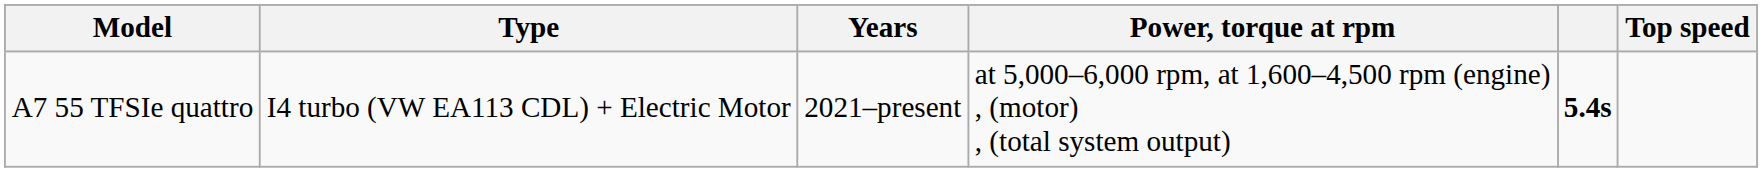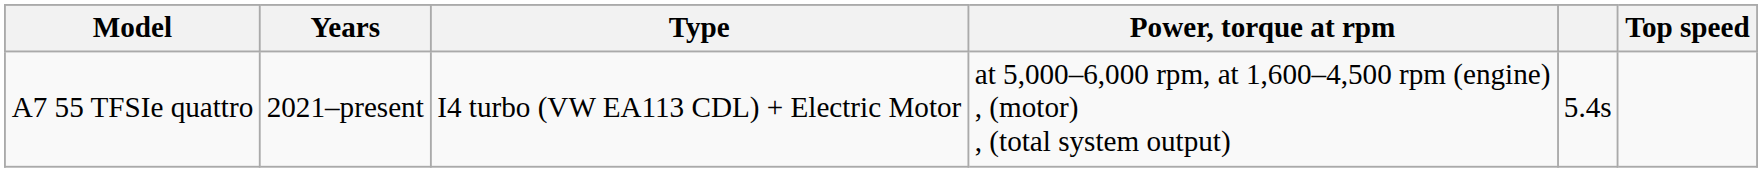columns swapped: Years <-> Type
A7 55 TFSIe quattro | column 5: bold -> normal
